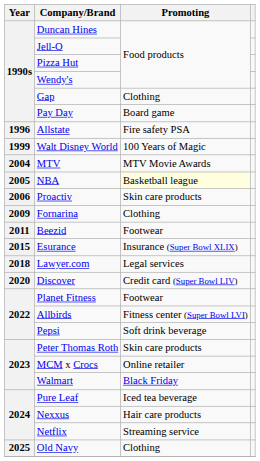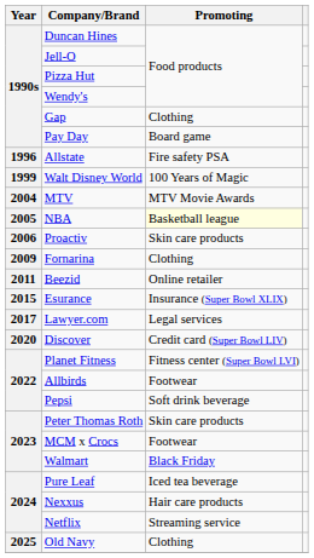Beezid | Promoting: Footwear -> Online retailer
Lawyer.com | Year: 2018 -> 2017
Planet Fitness | Promoting: Footwear -> Fitness center (Super Bowl LVI)
Allbirds | Promoting: Fitness center (Super Bowl LVI) -> Footwear
MCM x Crocs | Promoting: Online retailer -> Footwear
